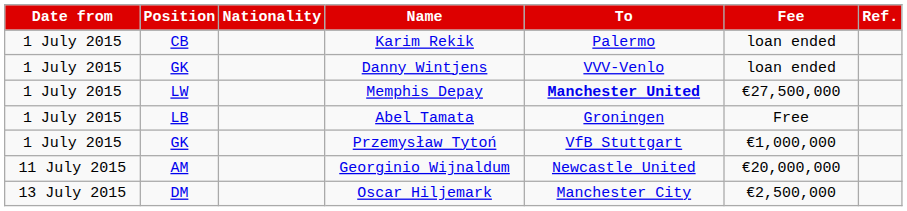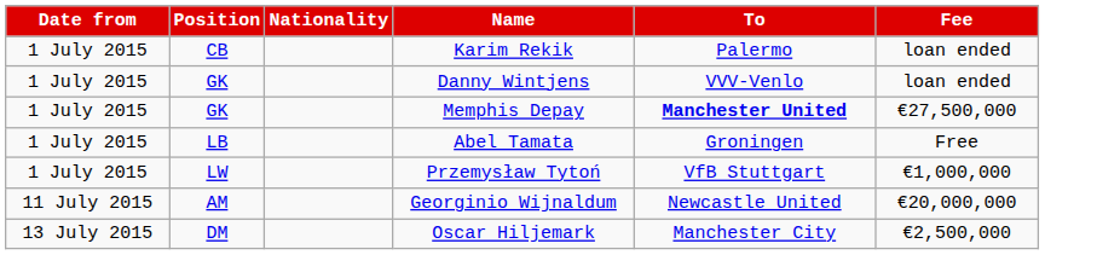- column: Ref.
Memphis Depay | Position: LW -> GK
Przemysław Tytoń | Position: GK -> LW
